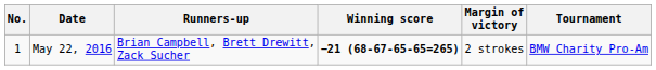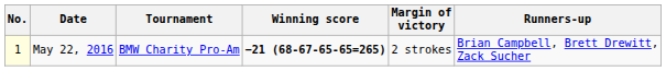columns swapped: Tournament <-> Runners-up
May 22, 2016 | No.: no background -> lightyellow background
